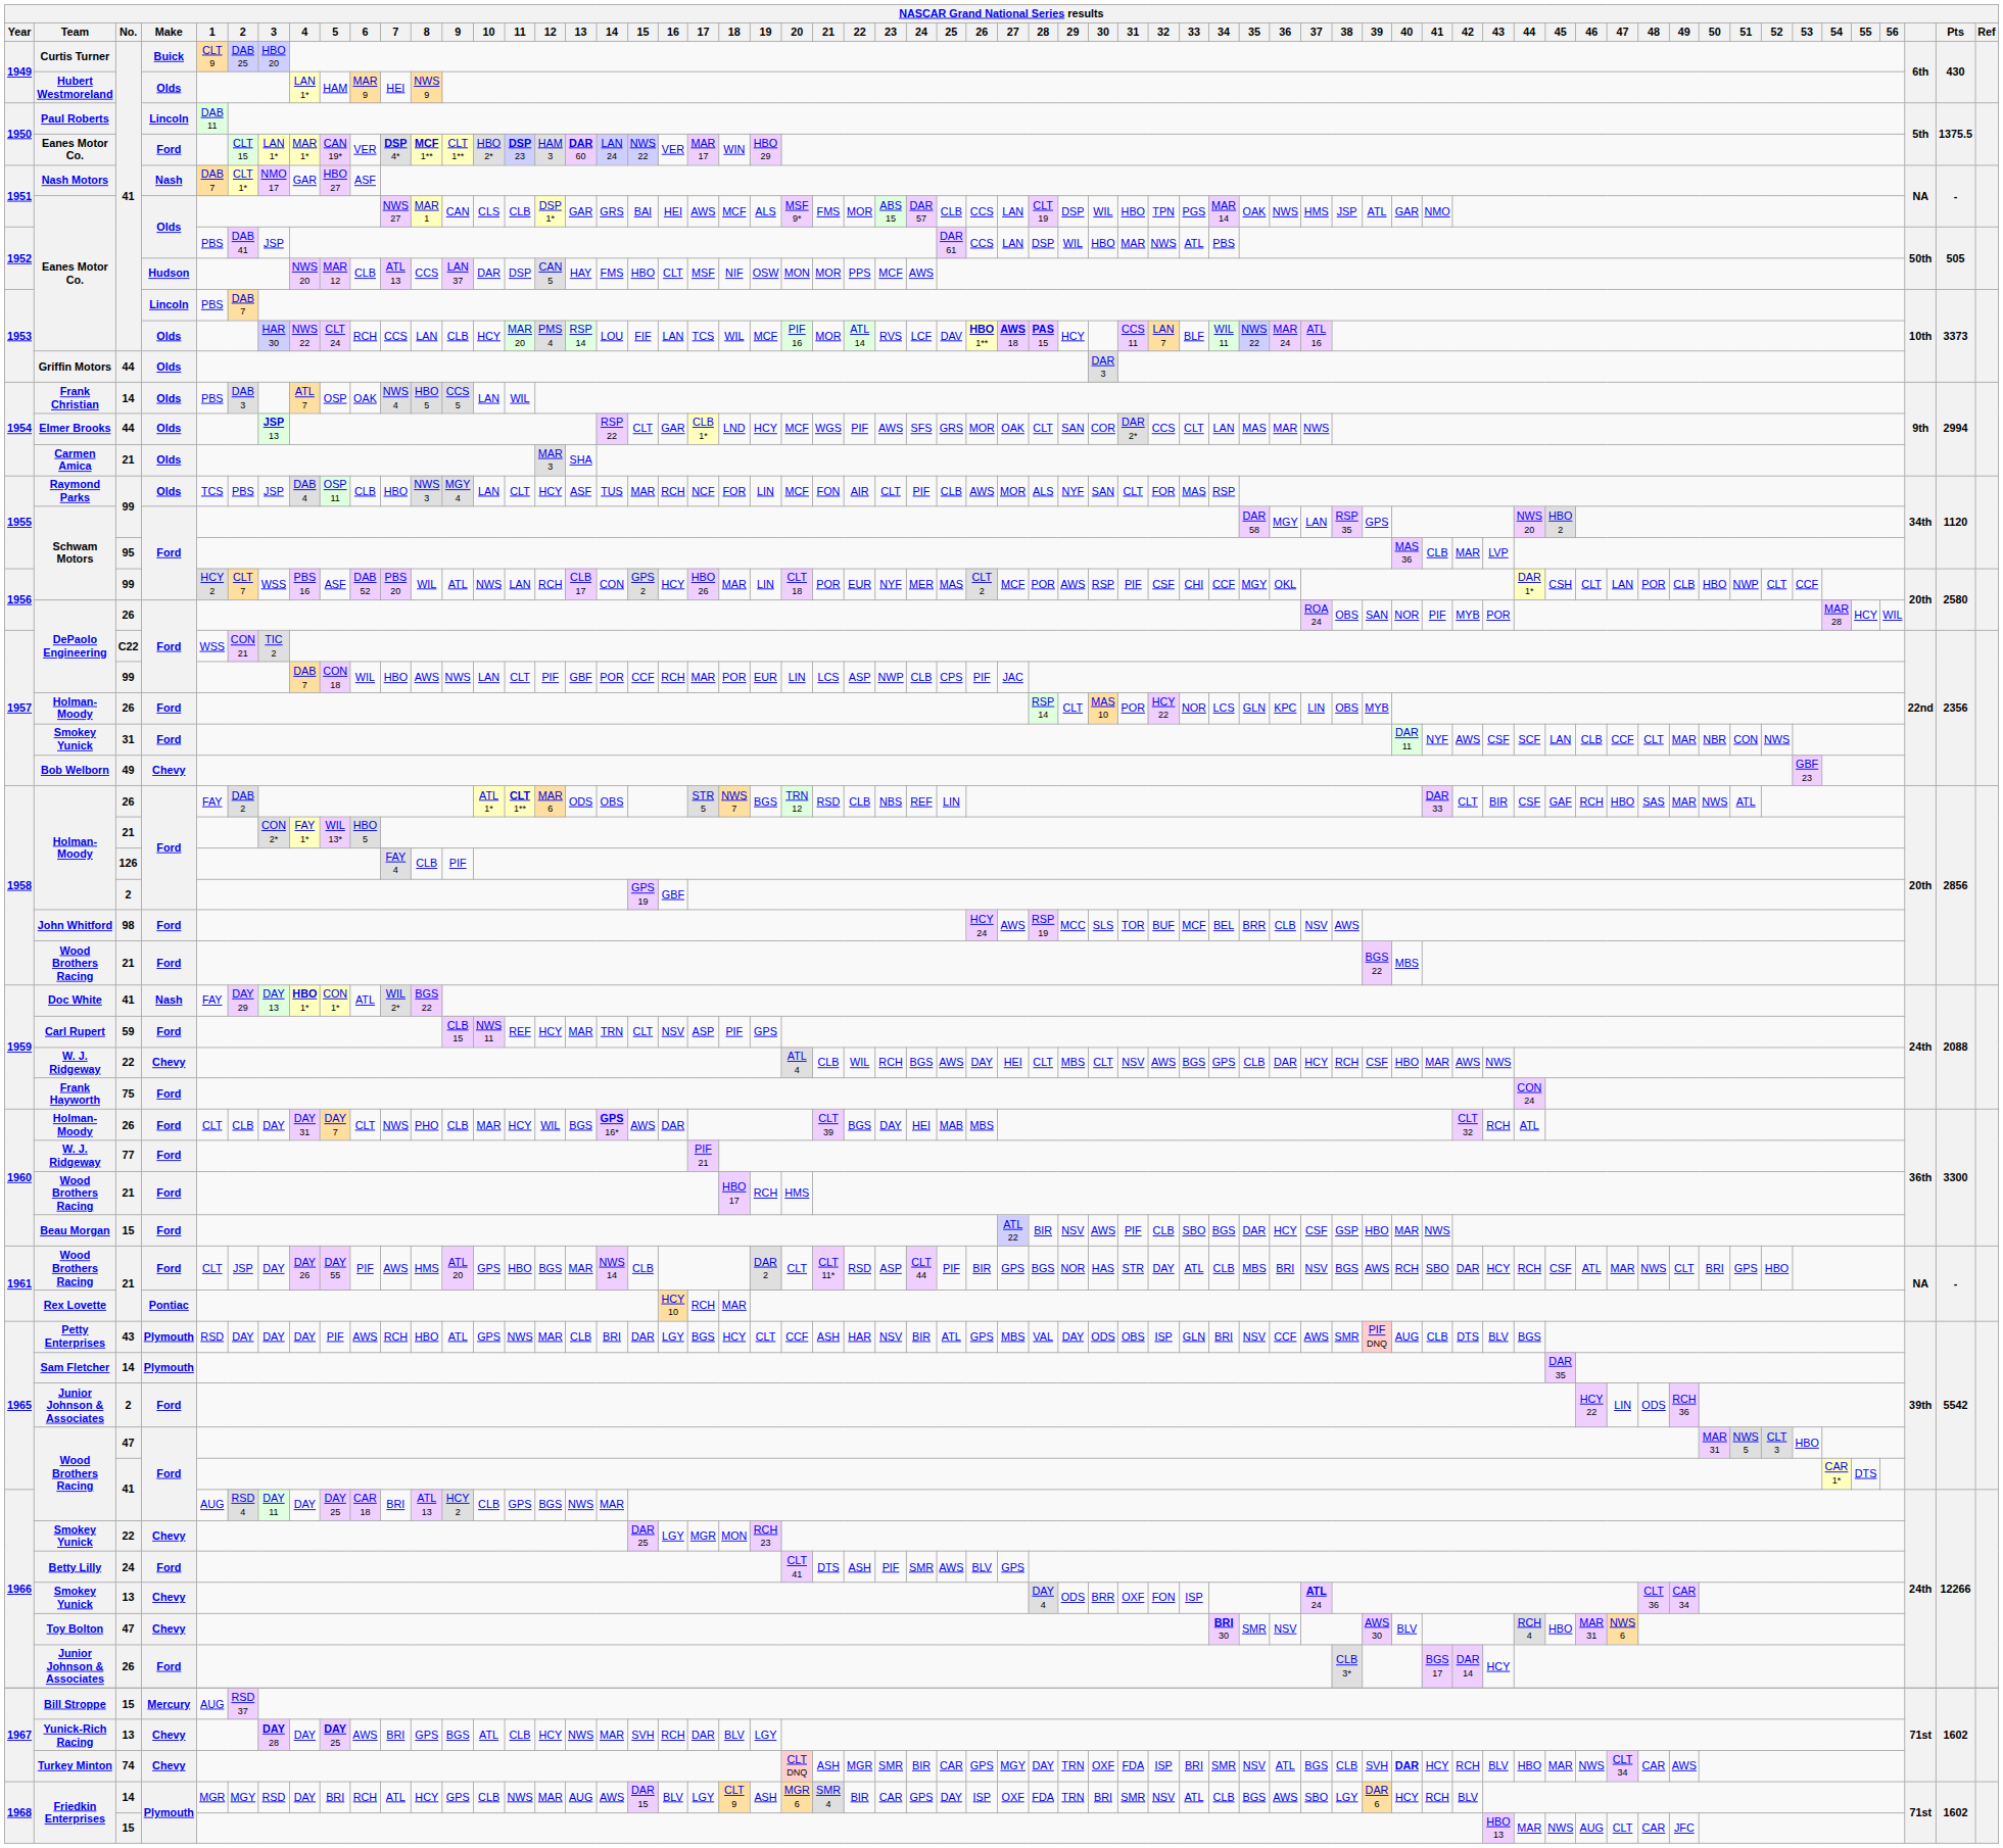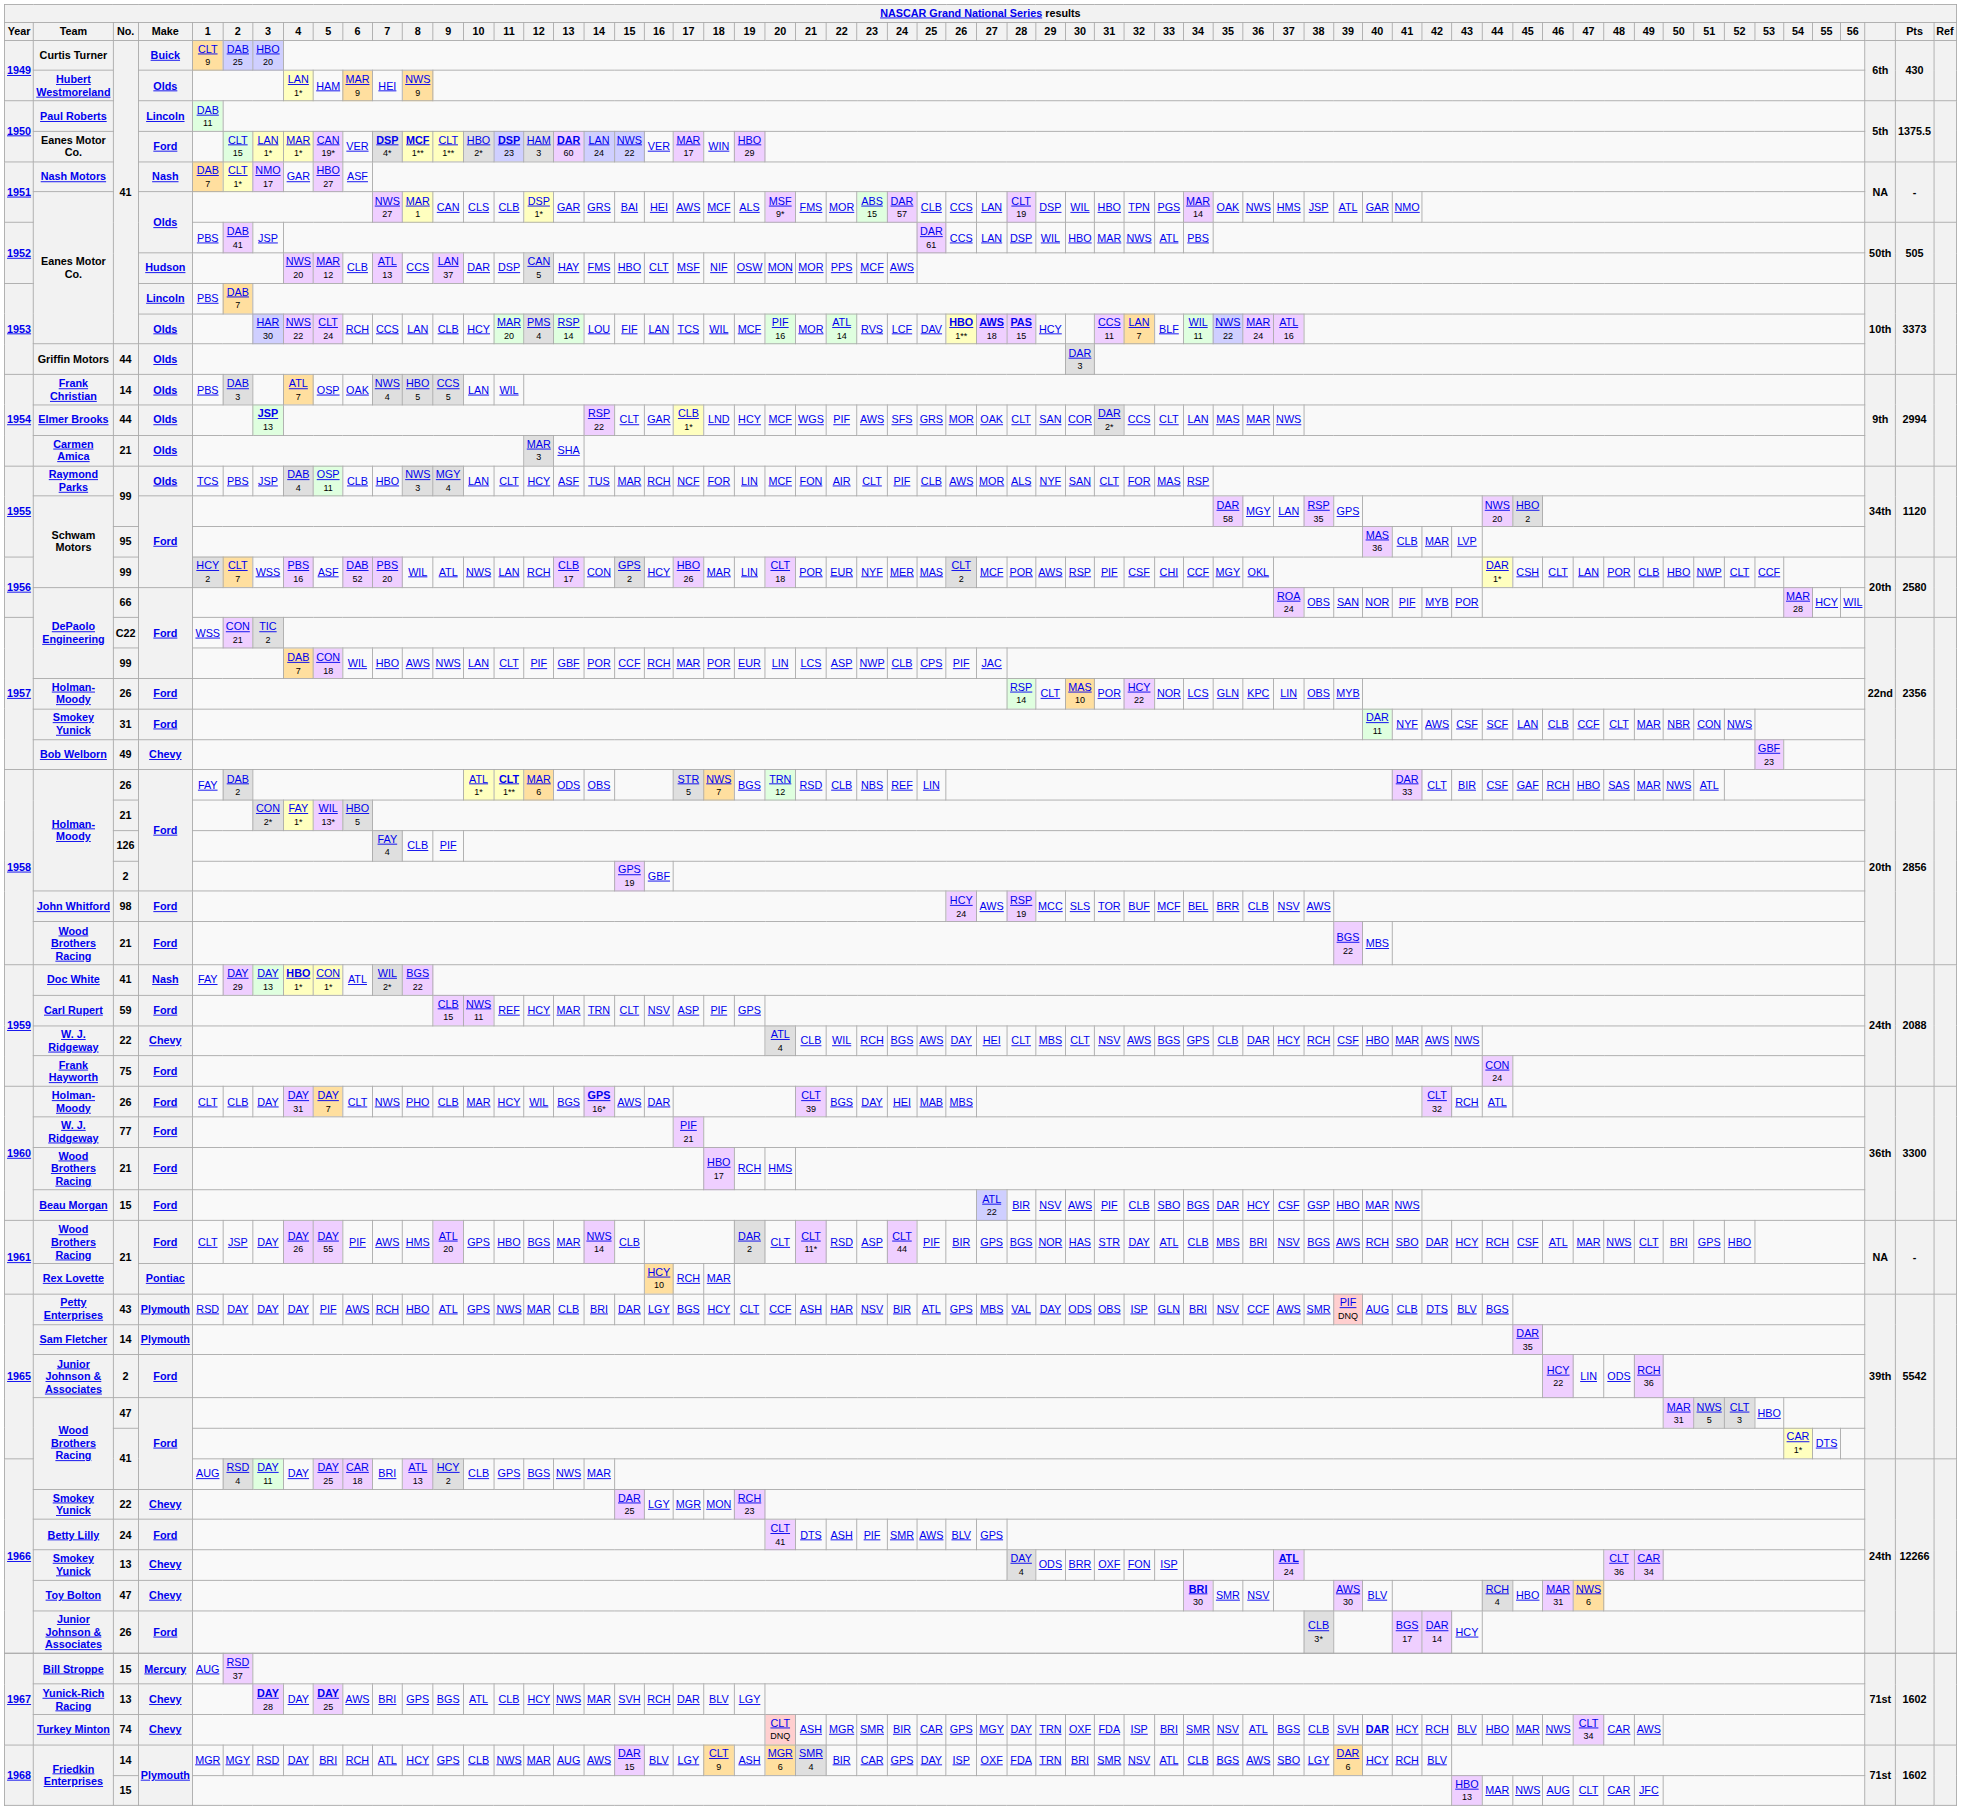1956 / DePaolo Engineering | No.: 26 -> 66
